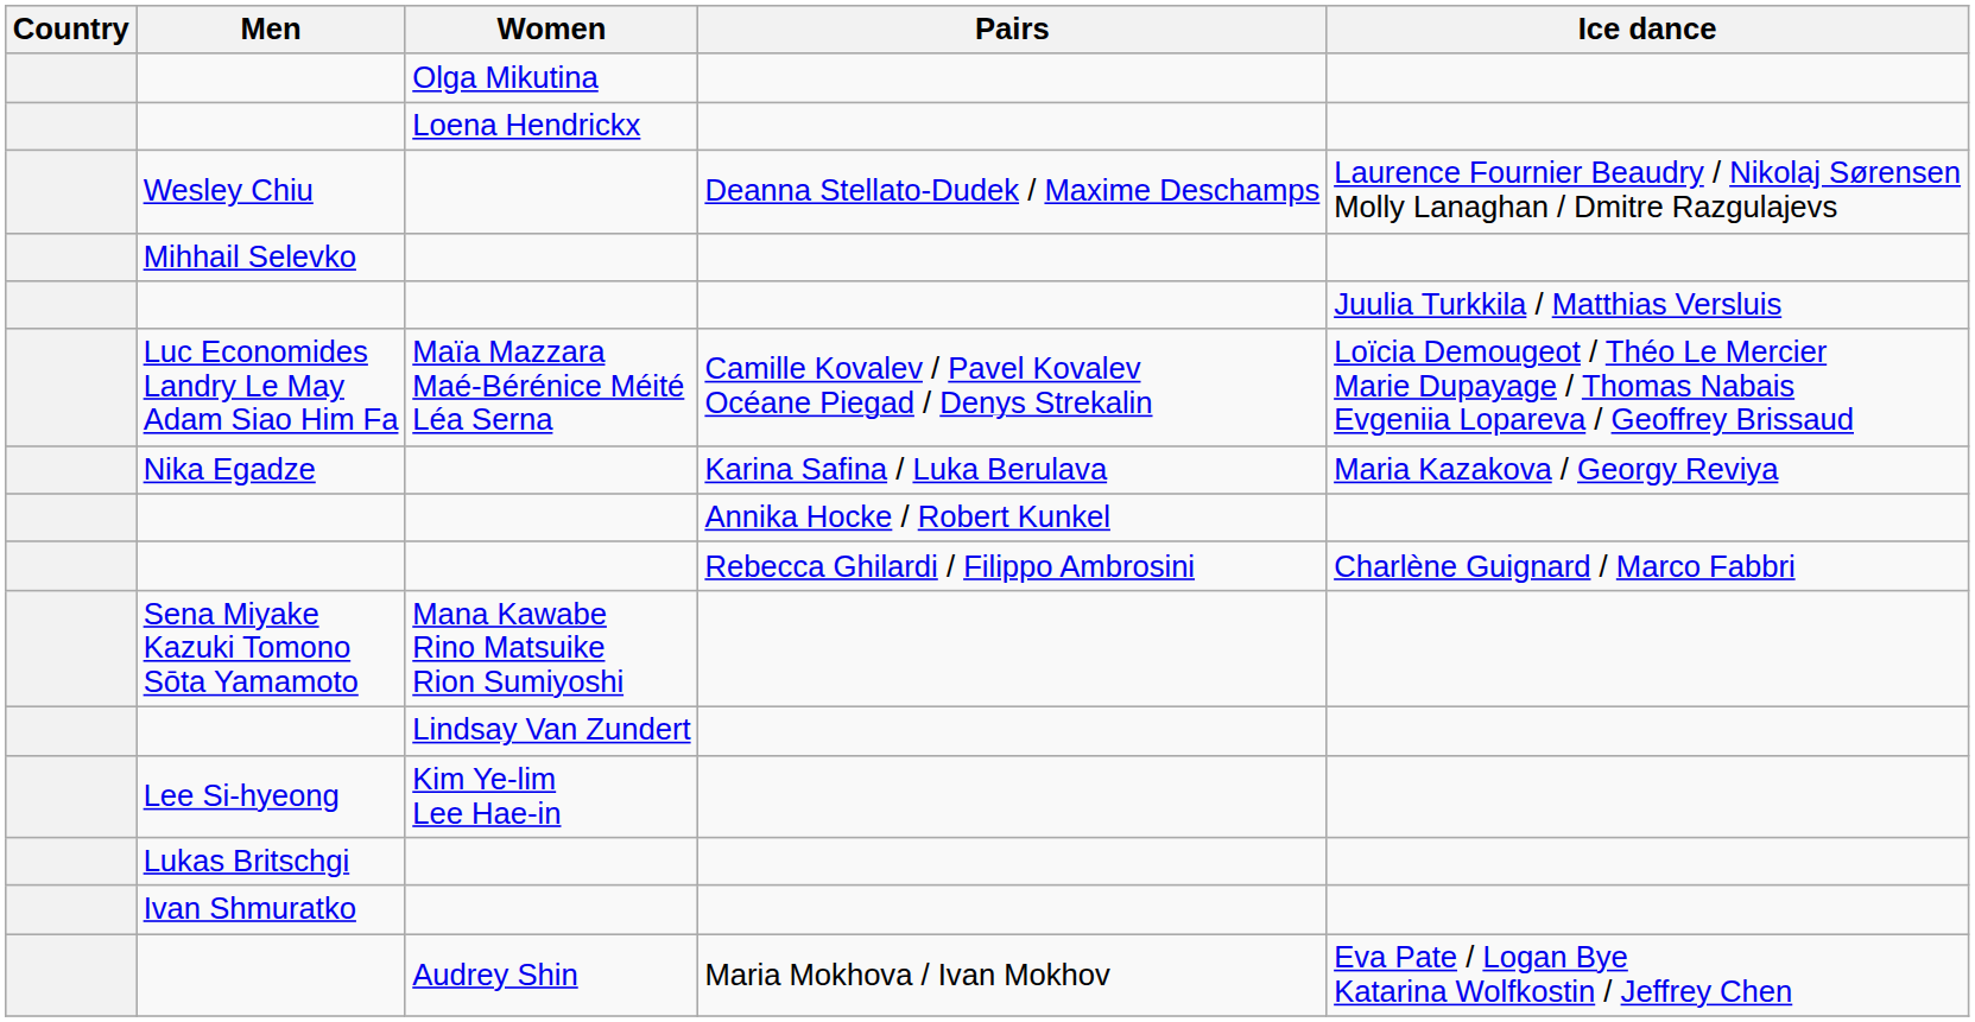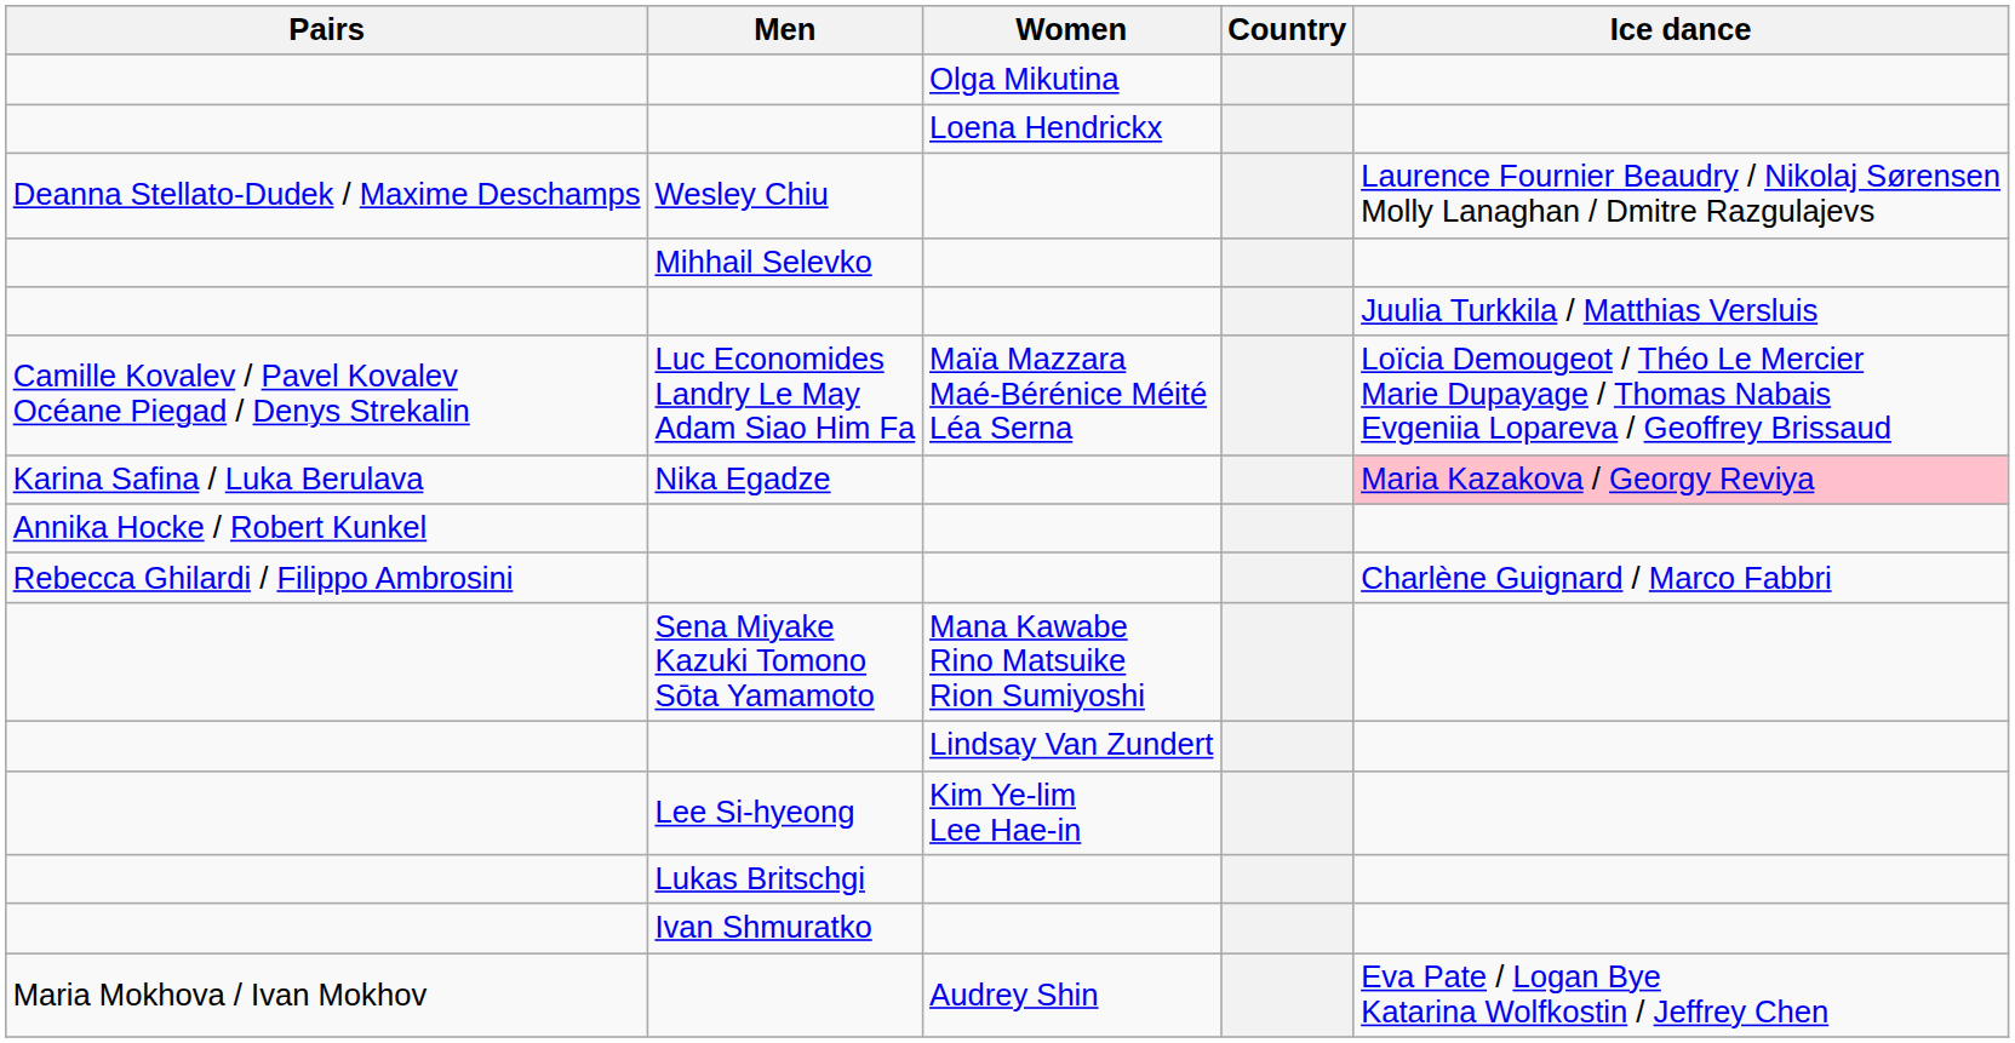columns swapped: Country <-> Pairs
Nika Egadze | Ice dance: no background -> pink background
